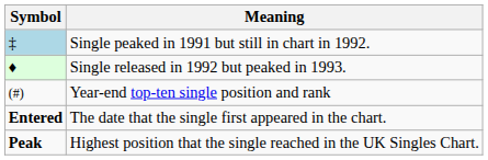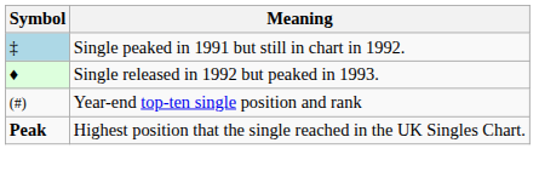- row: Entered | The date that the single first appeared in the chart.
